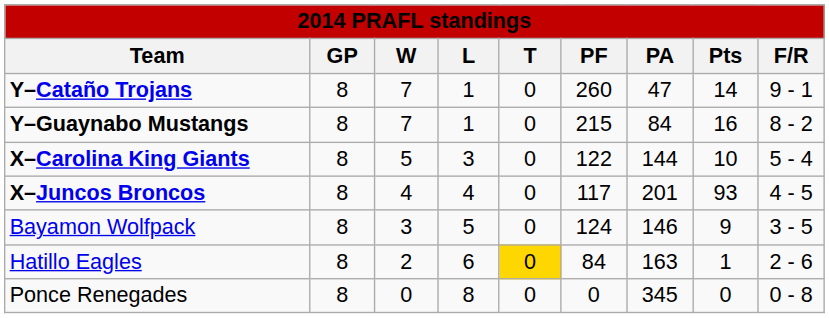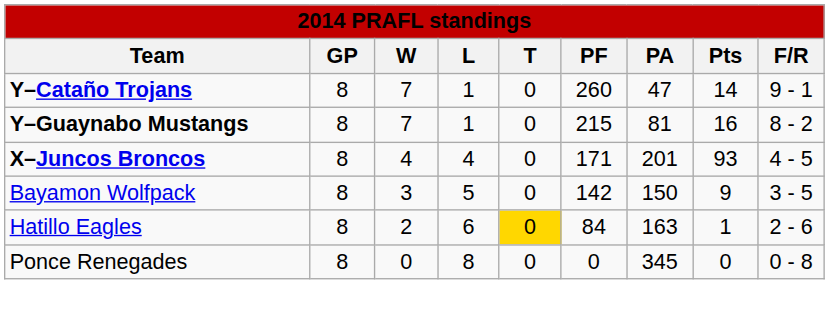Y–Guaynabo Mustangs | PA: 84 -> 81
- row: X–Carolina King Giants | 8 | 5 | 3 | 0 | 122 | 144 | 10 | 5 - 4
X–Juncos Broncos | PF: 117 -> 171
Bayamon Wolfpack | PF: 124 -> 142
Bayamon Wolfpack | PA: 146 -> 150
